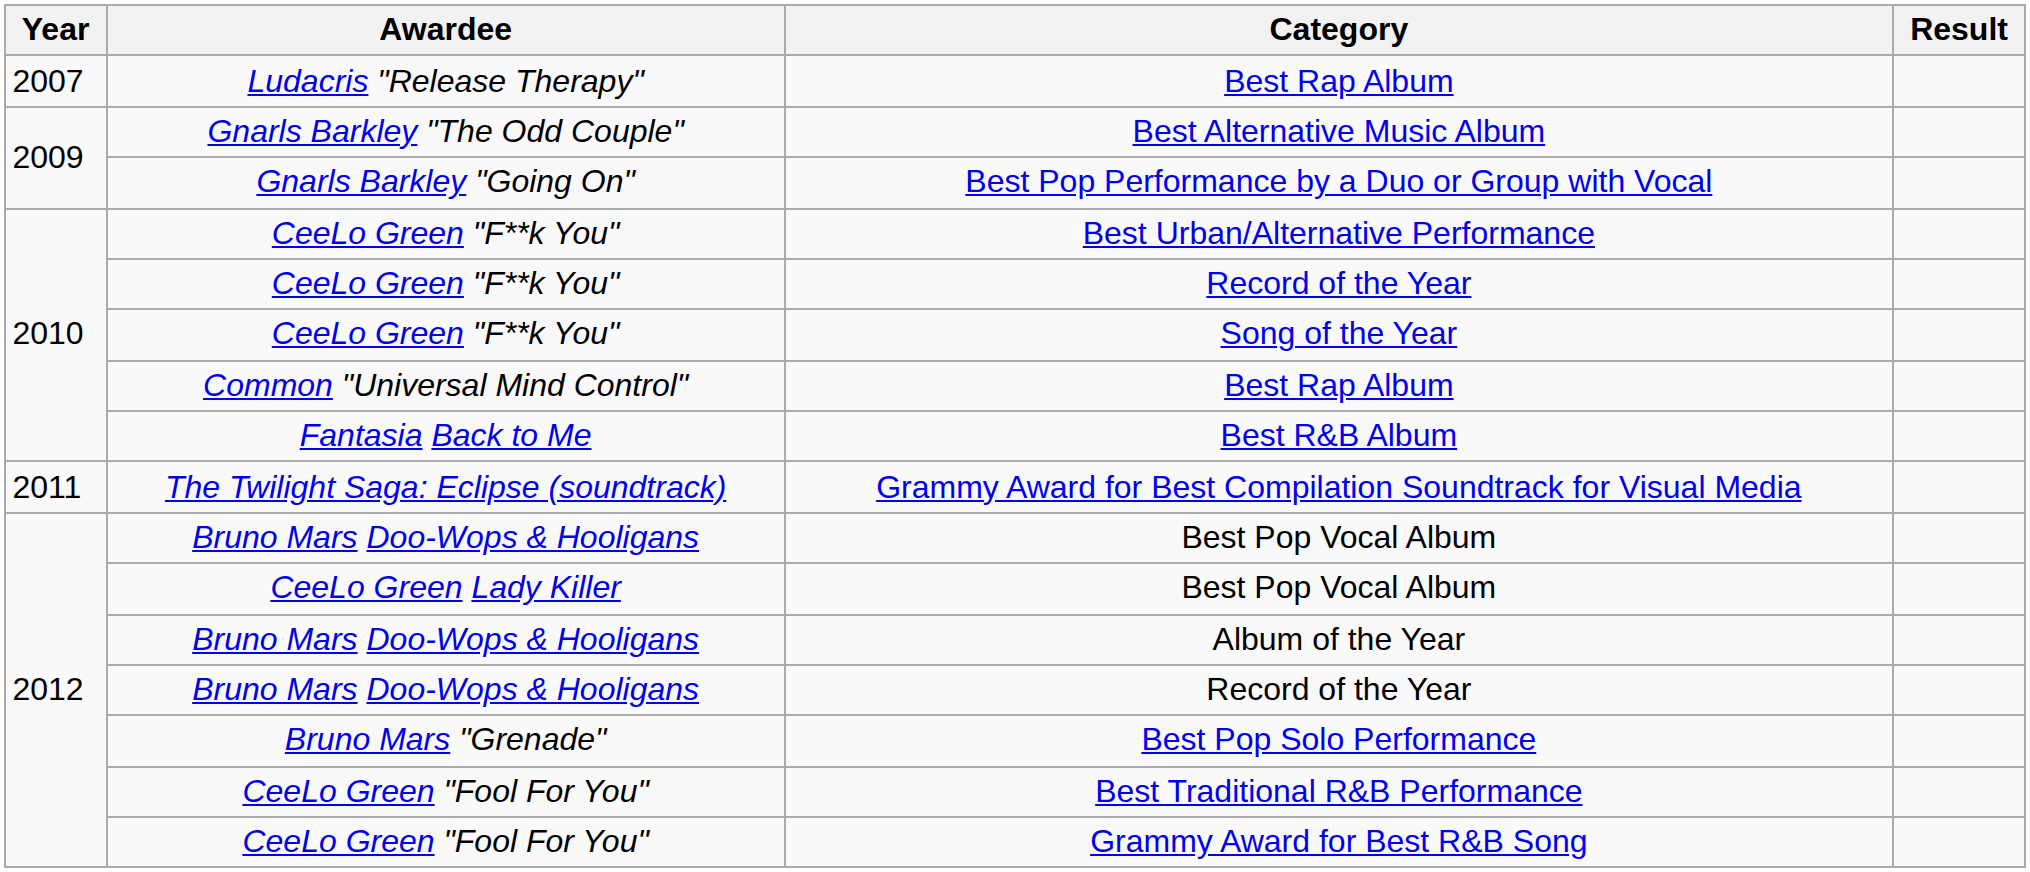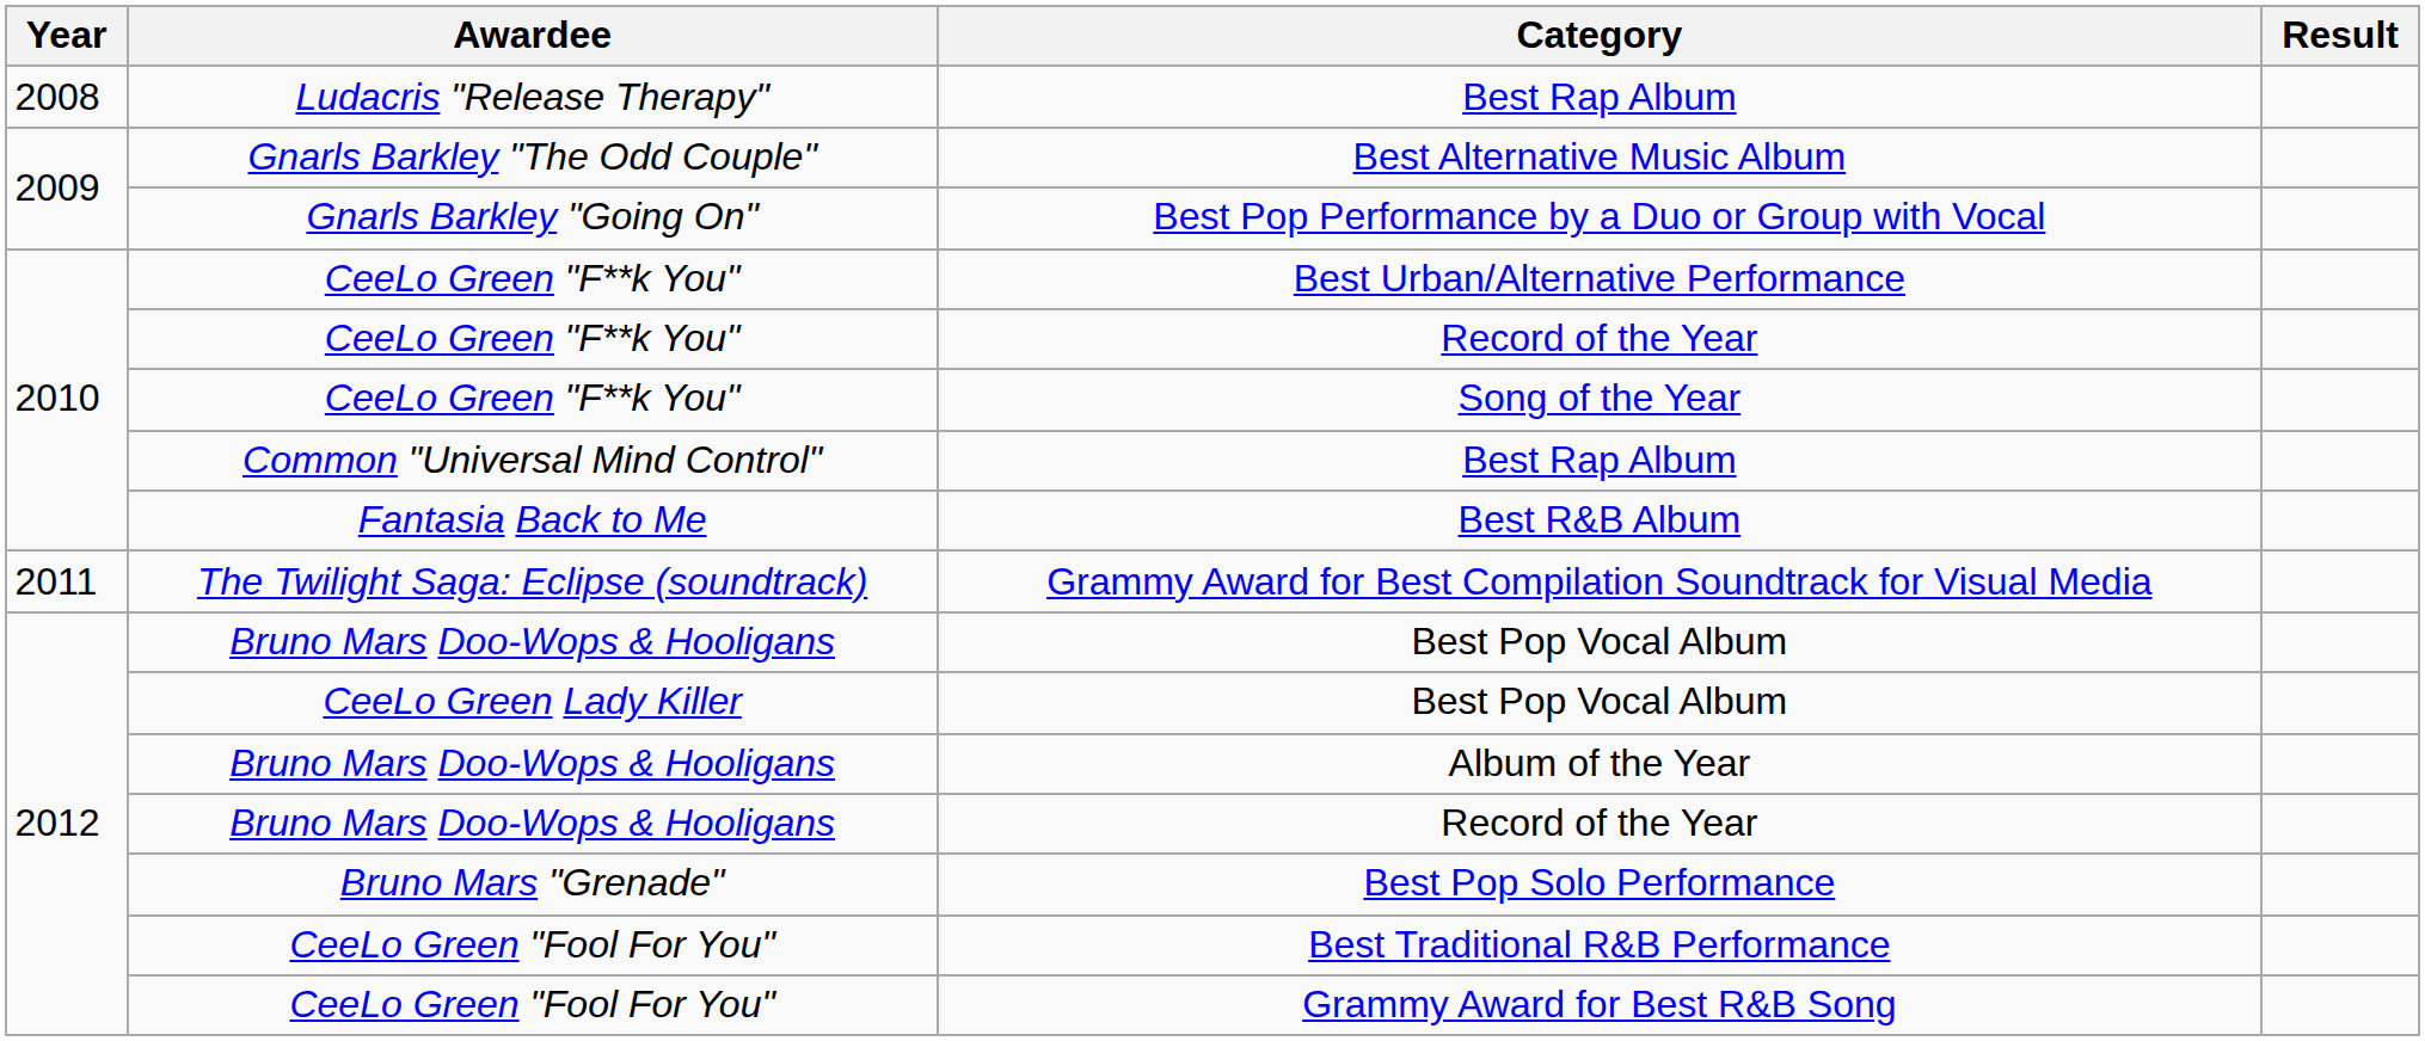Ludacris "Release Therapy" / Best Rap Album | Year: 2007 -> 2008
